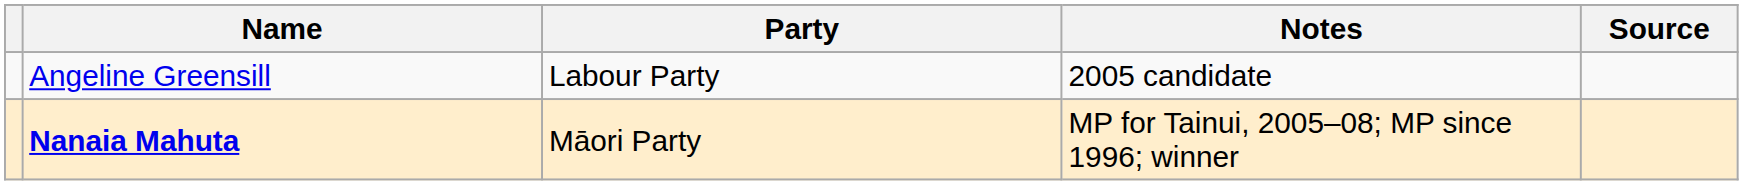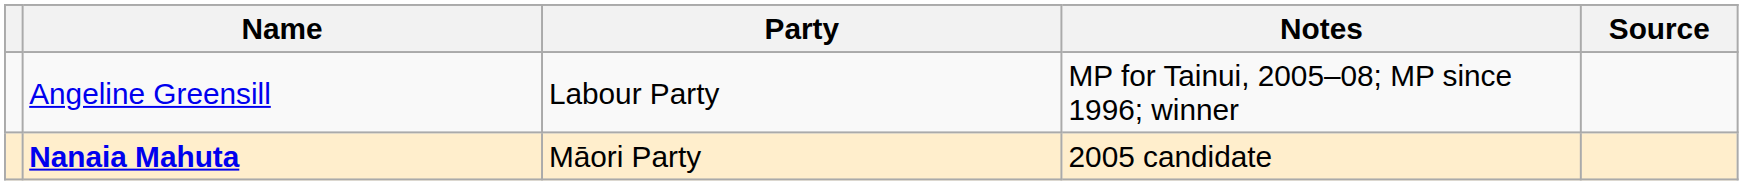Angeline Greensill | Notes: 2005 candidate -> MP for Tainui, 2005–08; MP since 1996; winner
Nanaia Mahuta | Notes: MP for Tainui, 2005–08; MP since 1996; winner -> 2005 candidate
